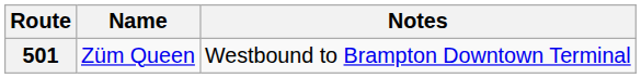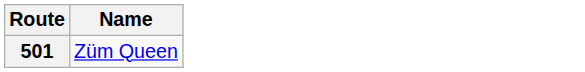- column: Notes | Westbound to Brampton Downtown Terminal
